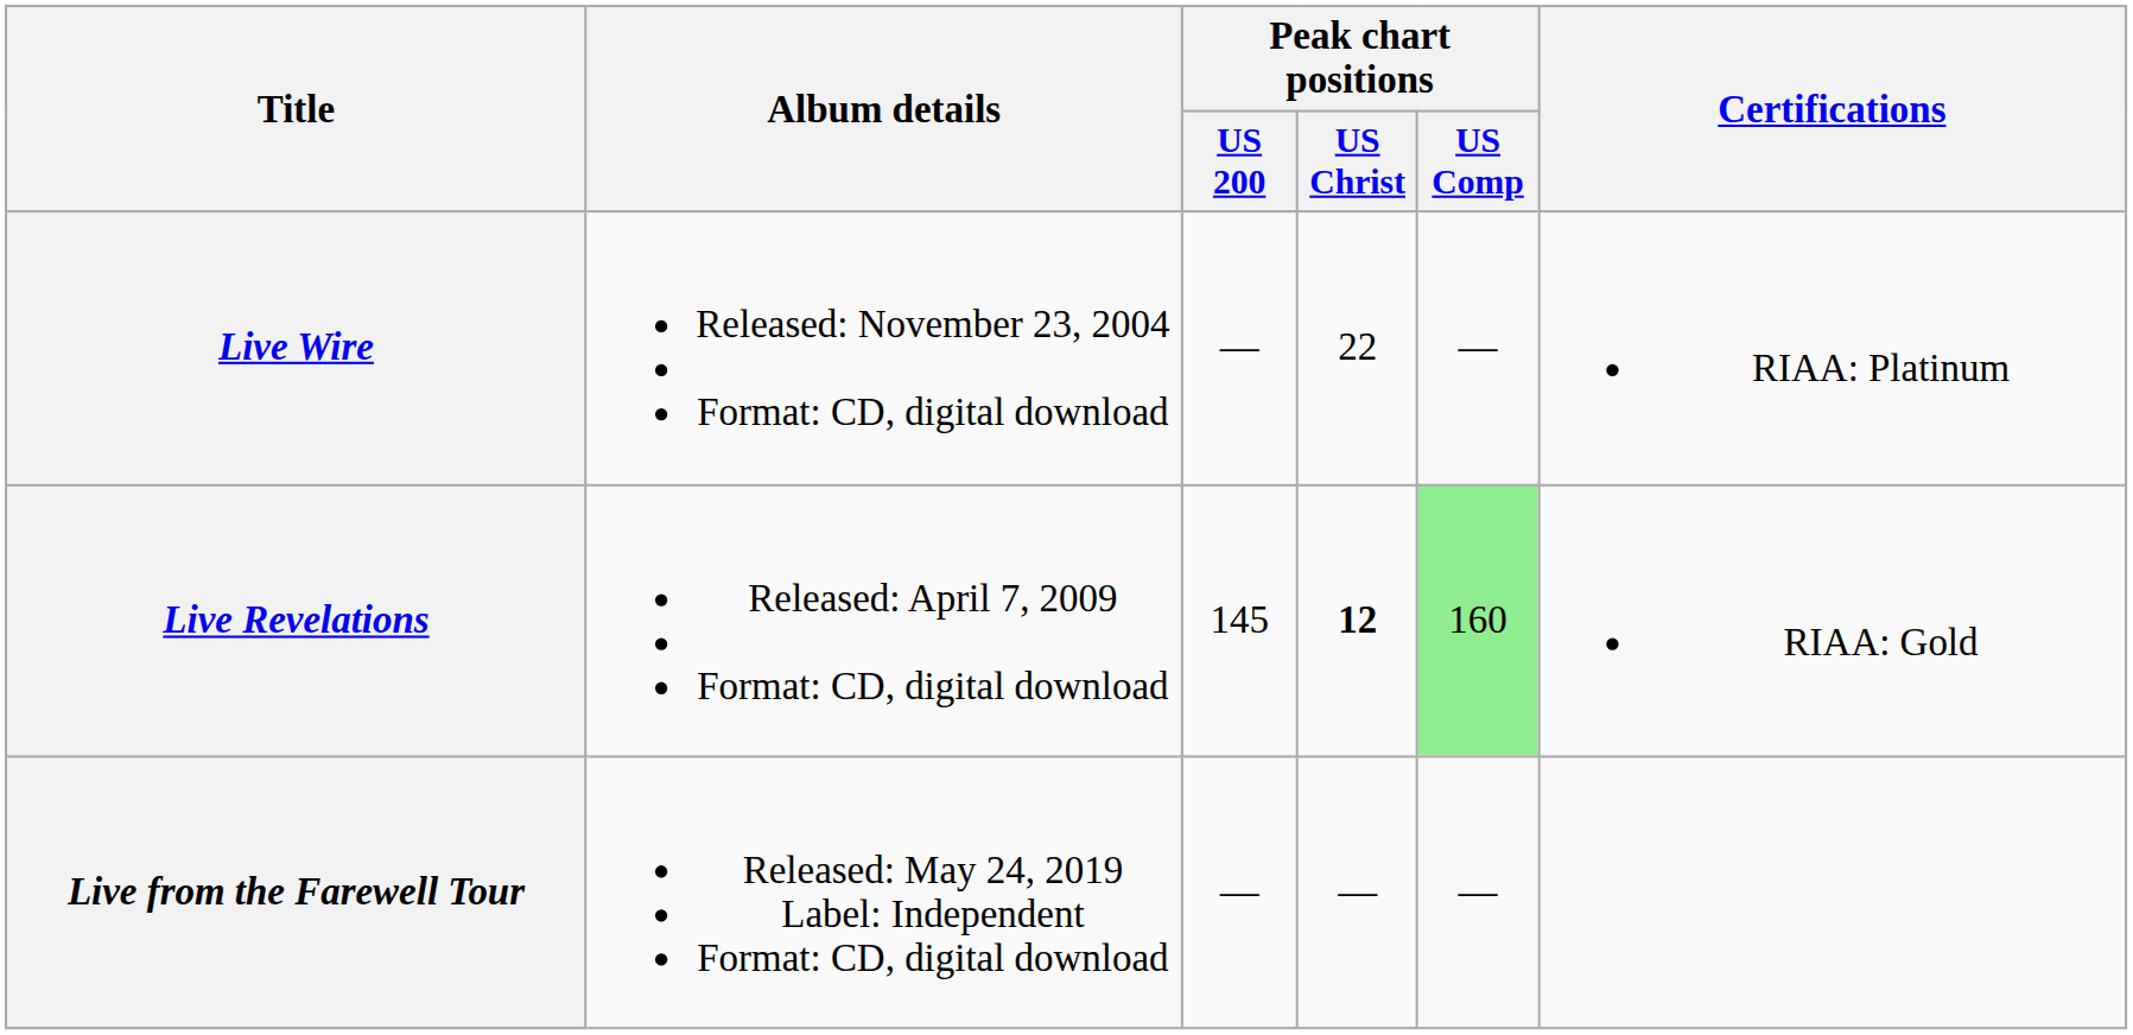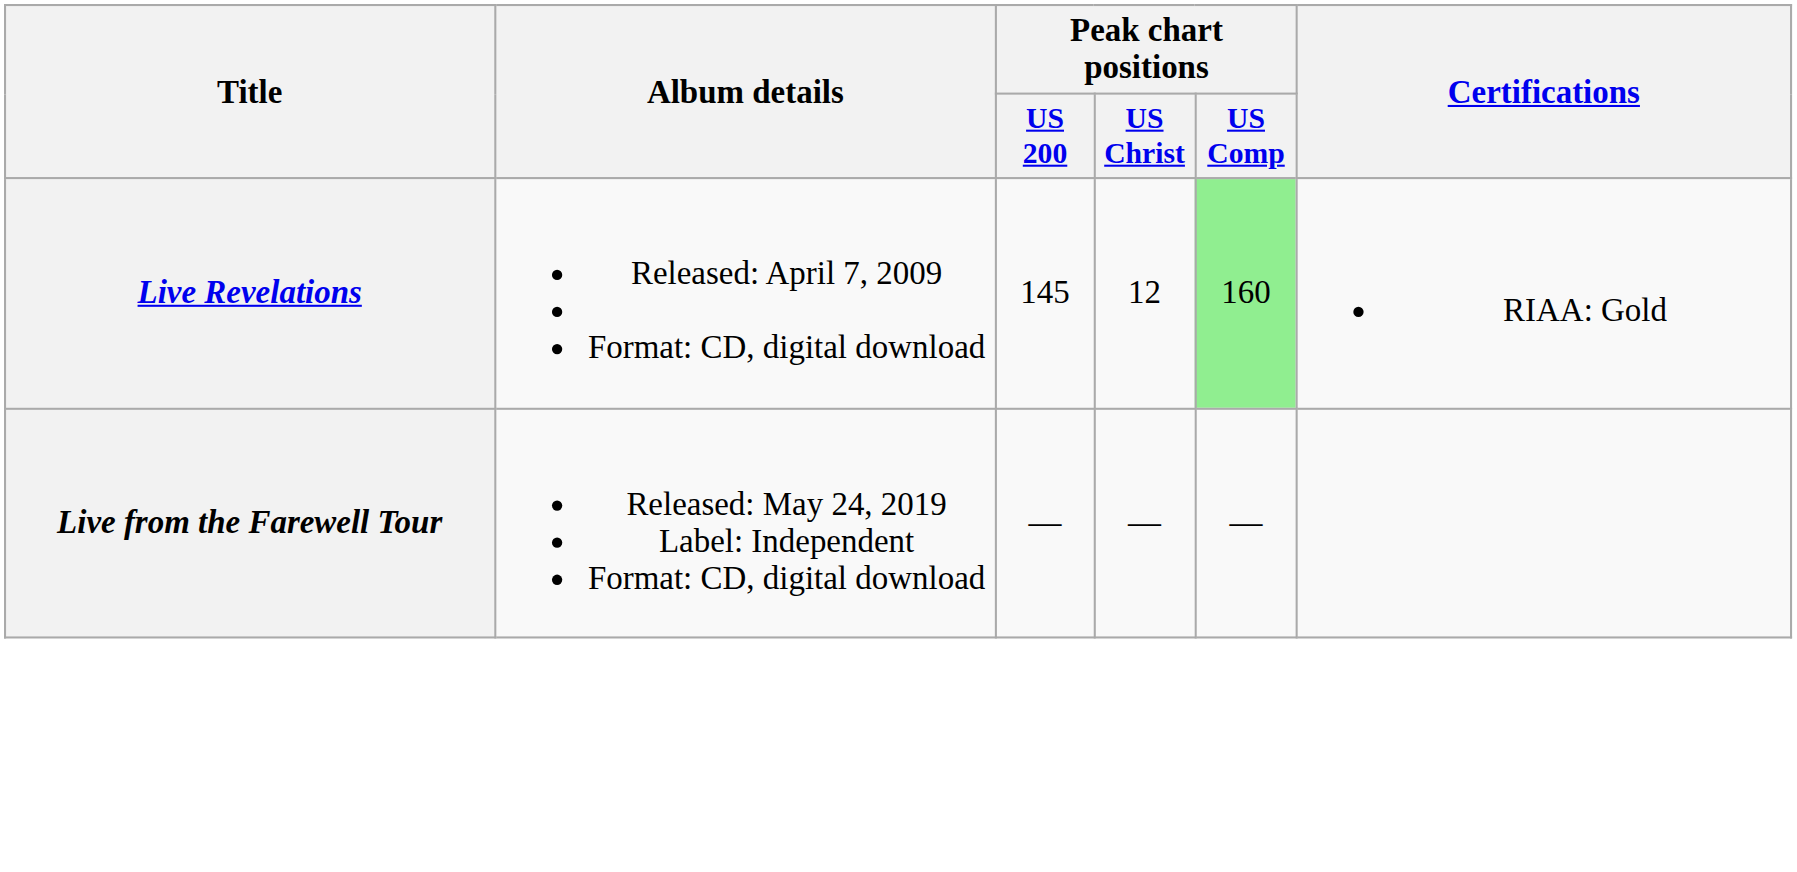- row: Live Wire | Released: November 23, 2004 Format: CD, digital download | — | 22 | — | RIAA: Platinum
Live Revelations | Peak chart positions / US Christ: bold -> normal
